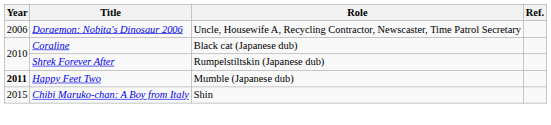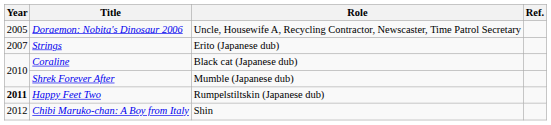Doraemon: Nobita's Dinosaur 2006 | Year: 2006 -> 2005
+ row: 2007 | Strings | Erito (Japanese dub)
Shrek Forever After | Role: Rumpelstiltskin (Japanese dub) -> Mumble (Japanese dub)
Happy Feet Two | Role: Mumble (Japanese dub) -> Rumpelstiltskin (Japanese dub)
Chibi Maruko-chan: A Boy from Italy | Year: 2015 -> 2012
